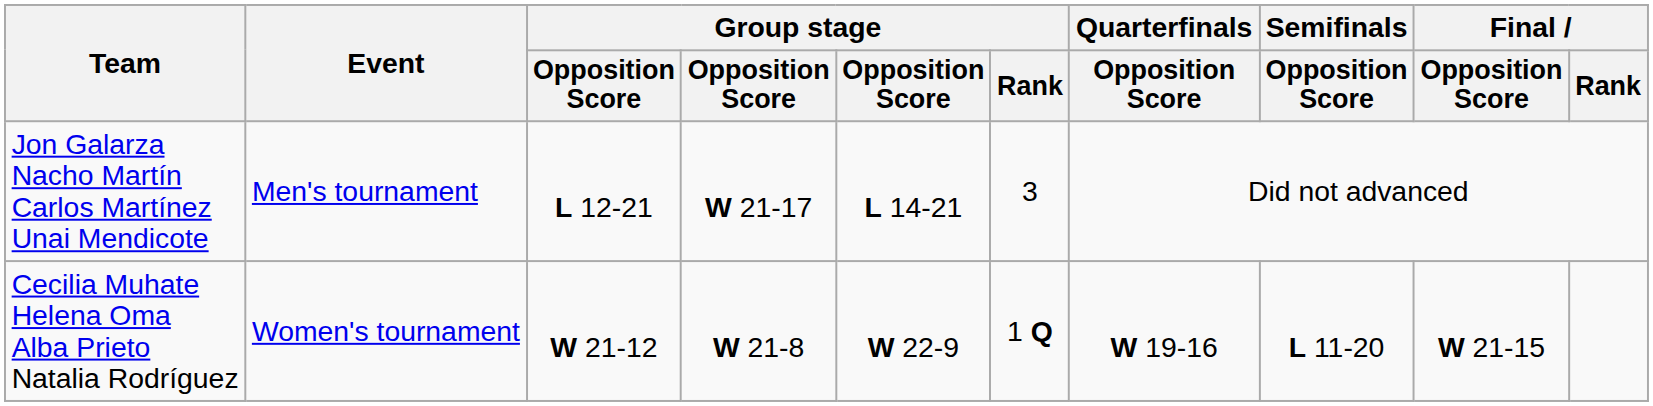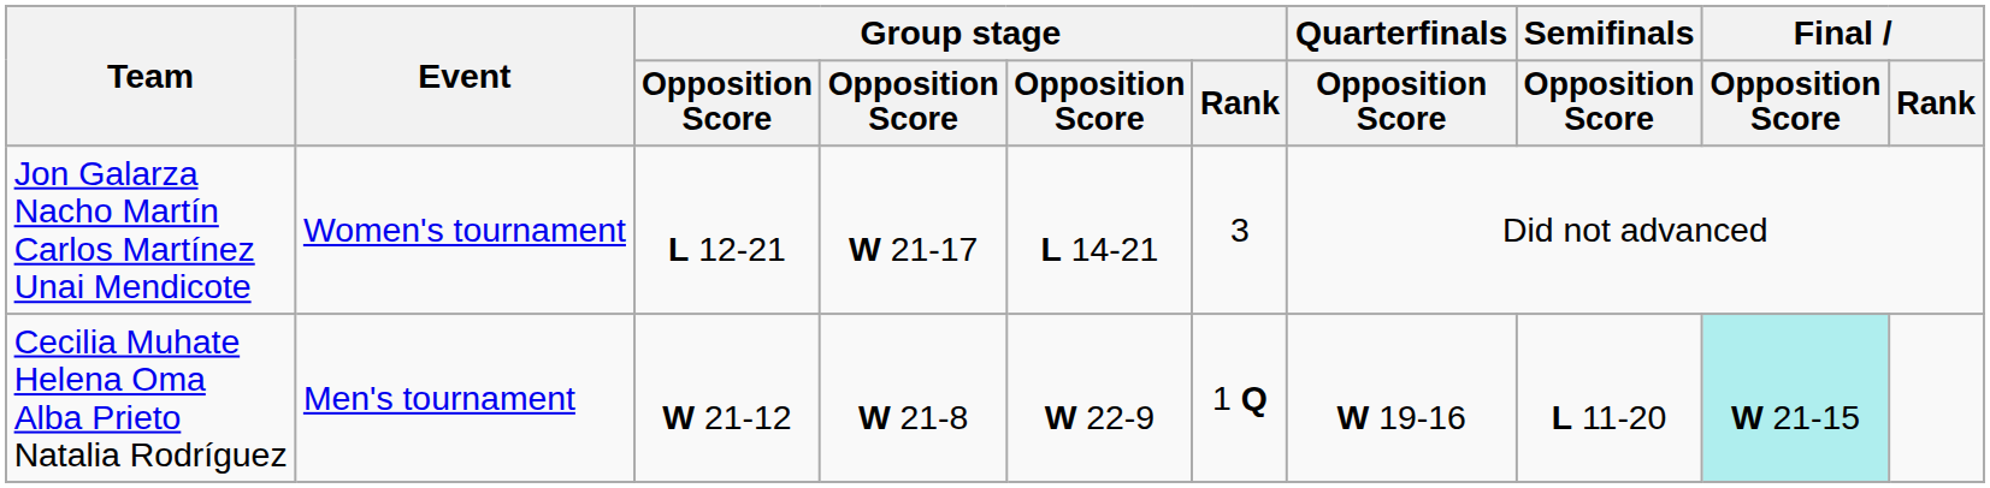Jon Galarza Nacho Martín Carlos Martínez Unai Mendicote | Event: Men's tournament -> Women's tournament
Cecilia Muhate Helena Oma Alba Prieto Natalia Rodríguez | Event: Women's tournament -> Men's tournament
Cecilia Muhate Helena Oma Alba Prieto Natalia Rodríguez | Final / Opposition Score: no background -> paleturquoise background
